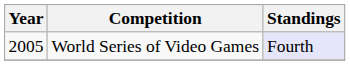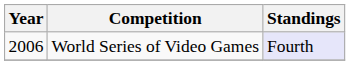World Series of Video Games | Year: 2005 -> 2006
